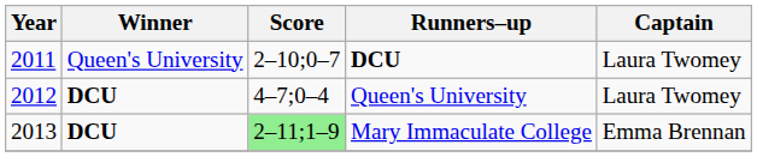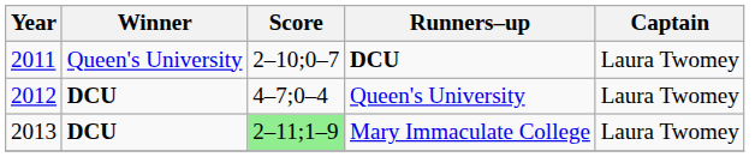Mary Immaculate College | Captain: Emma Brennan -> Laura Twomey
